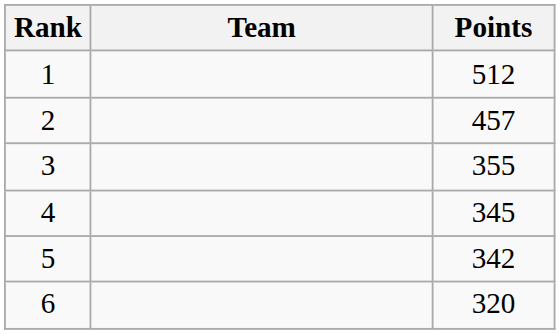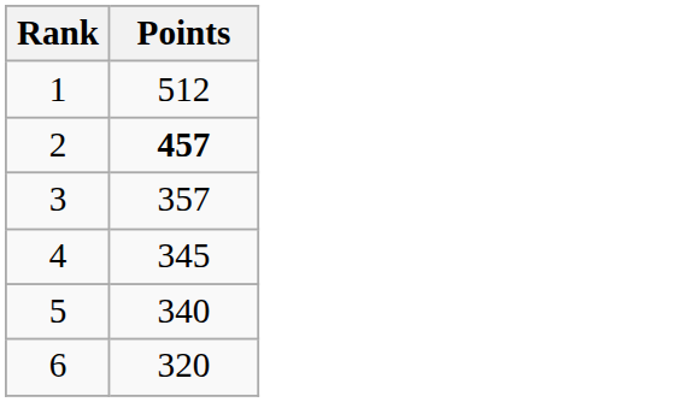- column: Team
2 | Points: normal -> bold
3 | Points: 355 -> 357
5 | Points: 342 -> 340
